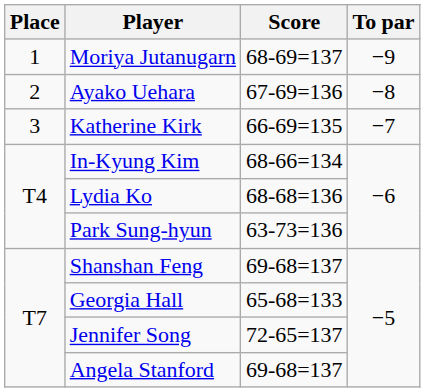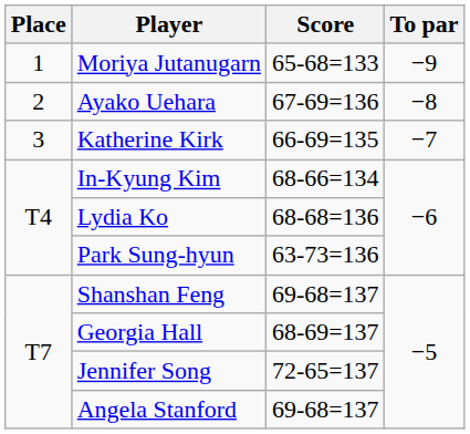Moriya Jutanugarn | Score: 68-69=137 -> 65-68=133
Georgia Hall | Score: 65-68=133 -> 68-69=137
